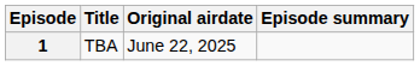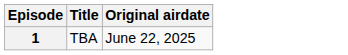- column: Episode summary
